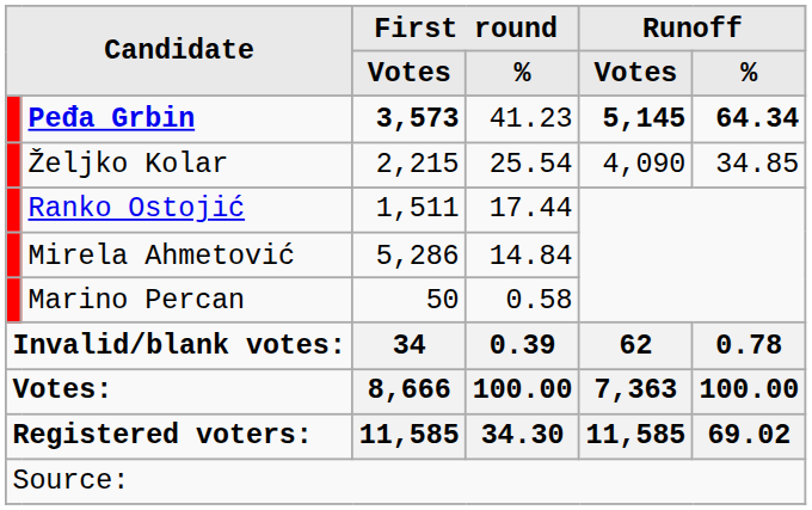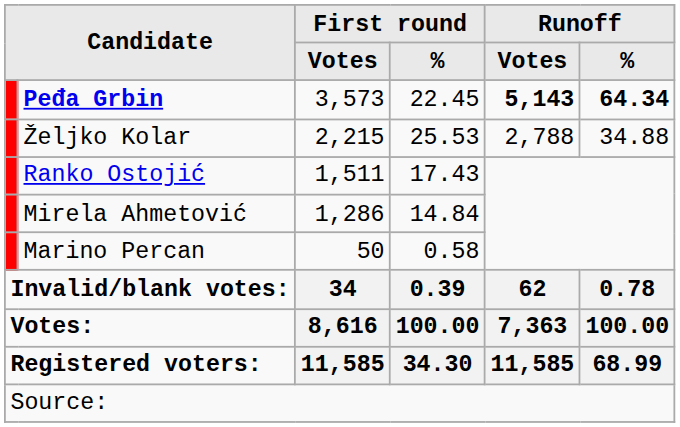Peđa Grbin | First round / Votes: bold -> normal
Peđa Grbin | First round / %: 41.23 -> 22.45
Peđa Grbin | Runoff / Votes: 5,145 -> 5,143
Željko Kolar | First round / %: 25.54 -> 25.53
Željko Kolar | Runoff / Votes: 4,090 -> 2,788
Željko Kolar | Runoff / %: 34.85 -> 34.88
Ranko Ostojić | First round / %: 17.44 -> 17.43
Mirela Ahmetović | First round / Votes: 5,286 -> 1,286
Votes: | First round / Votes: 8,666 -> 8,616
Registered voters: | Runoff / %: 69.02 -> 68.99
